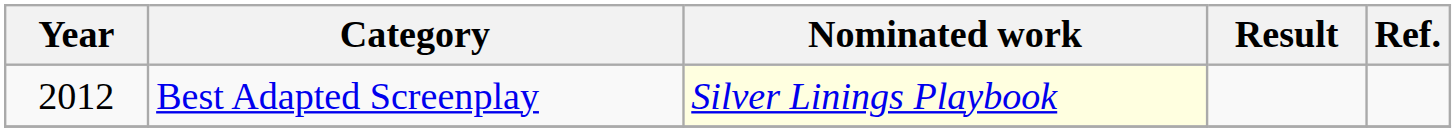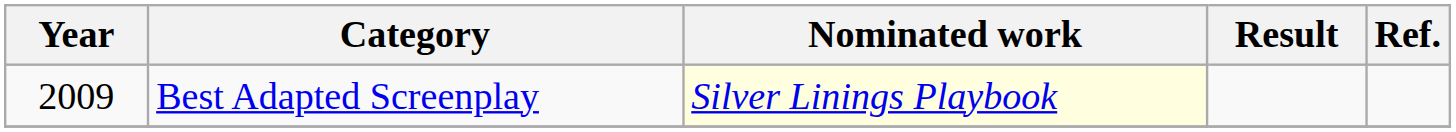Best Adapted Screenplay | Year: 2012 -> 2009
